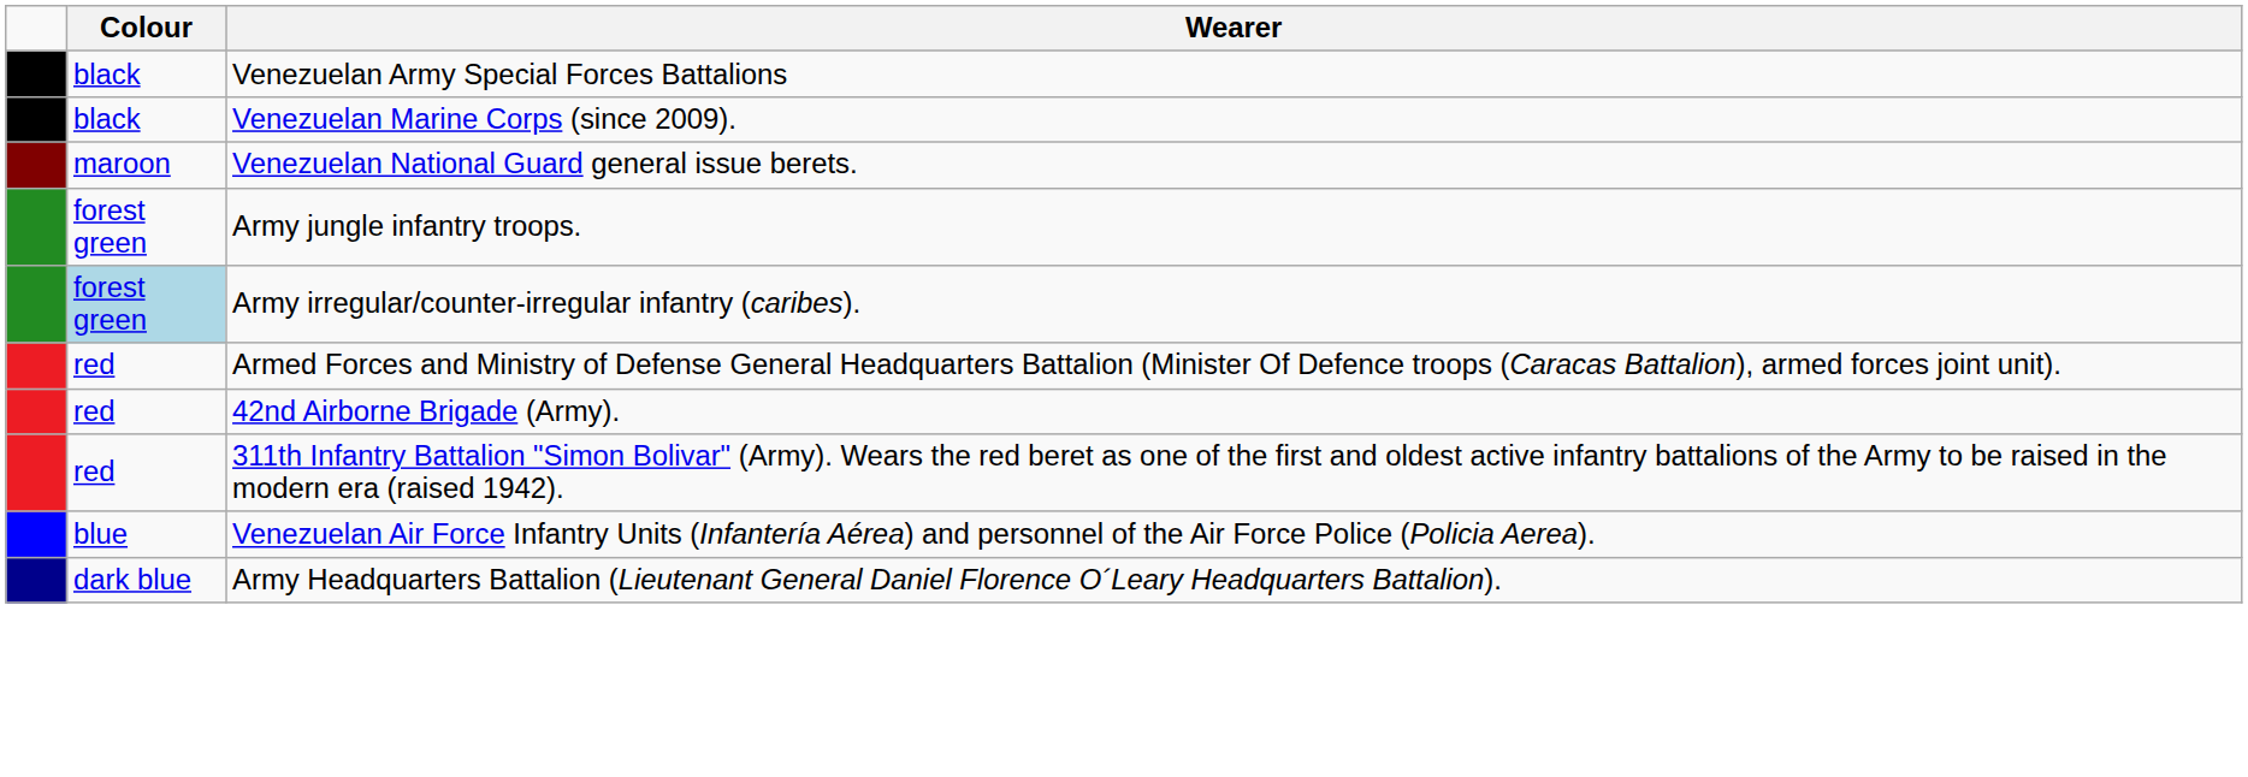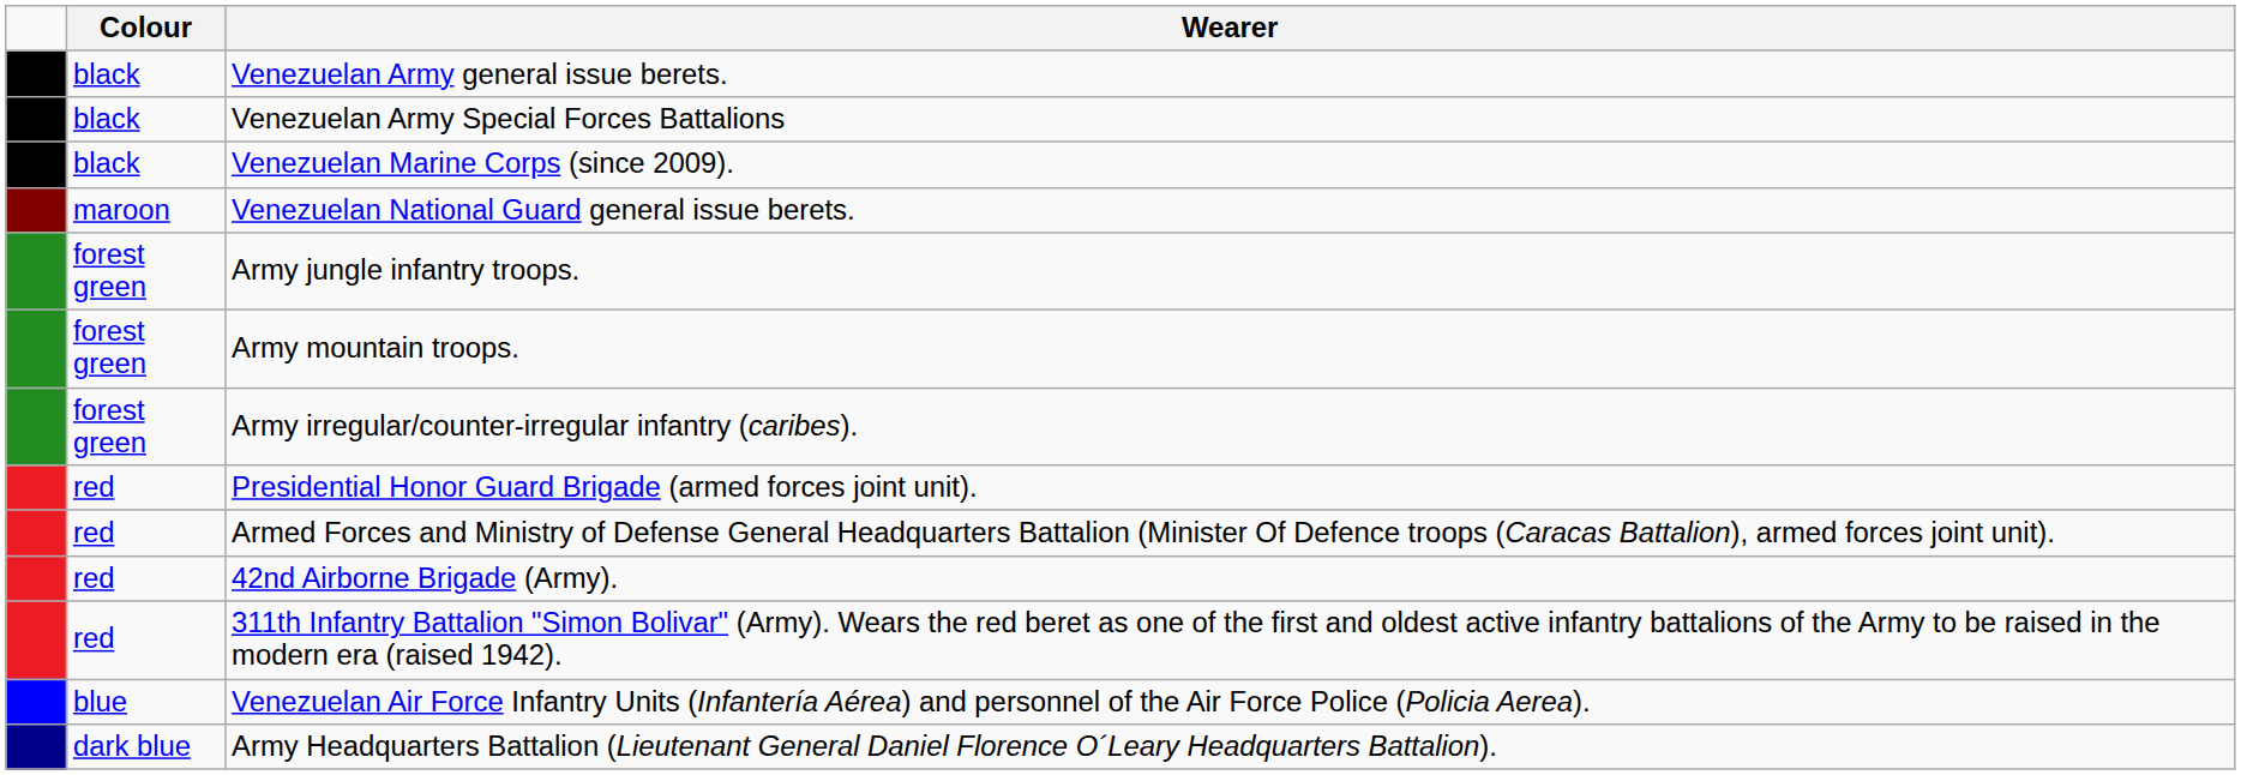+ row: black | Venezuelan Army general issue berets.
+ row: forest green | Army mountain troops.
Army irregular/counter-irregular infantry (caribes). | Colour: lightblue background -> no background
+ row: red | Presidential Honor Guard Brigade (armed forces joint unit).
